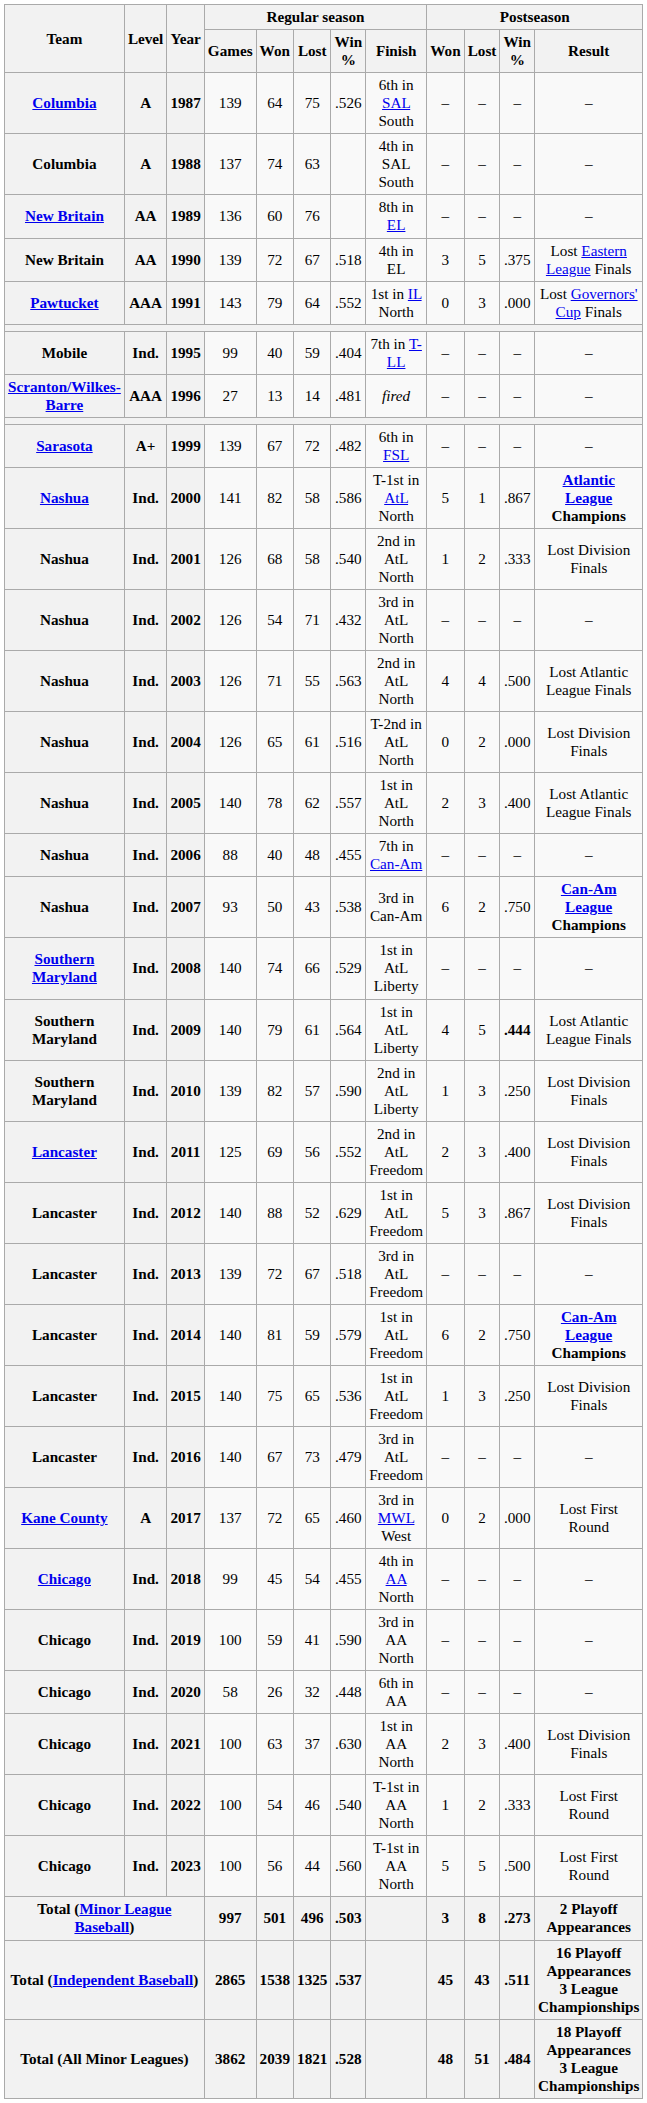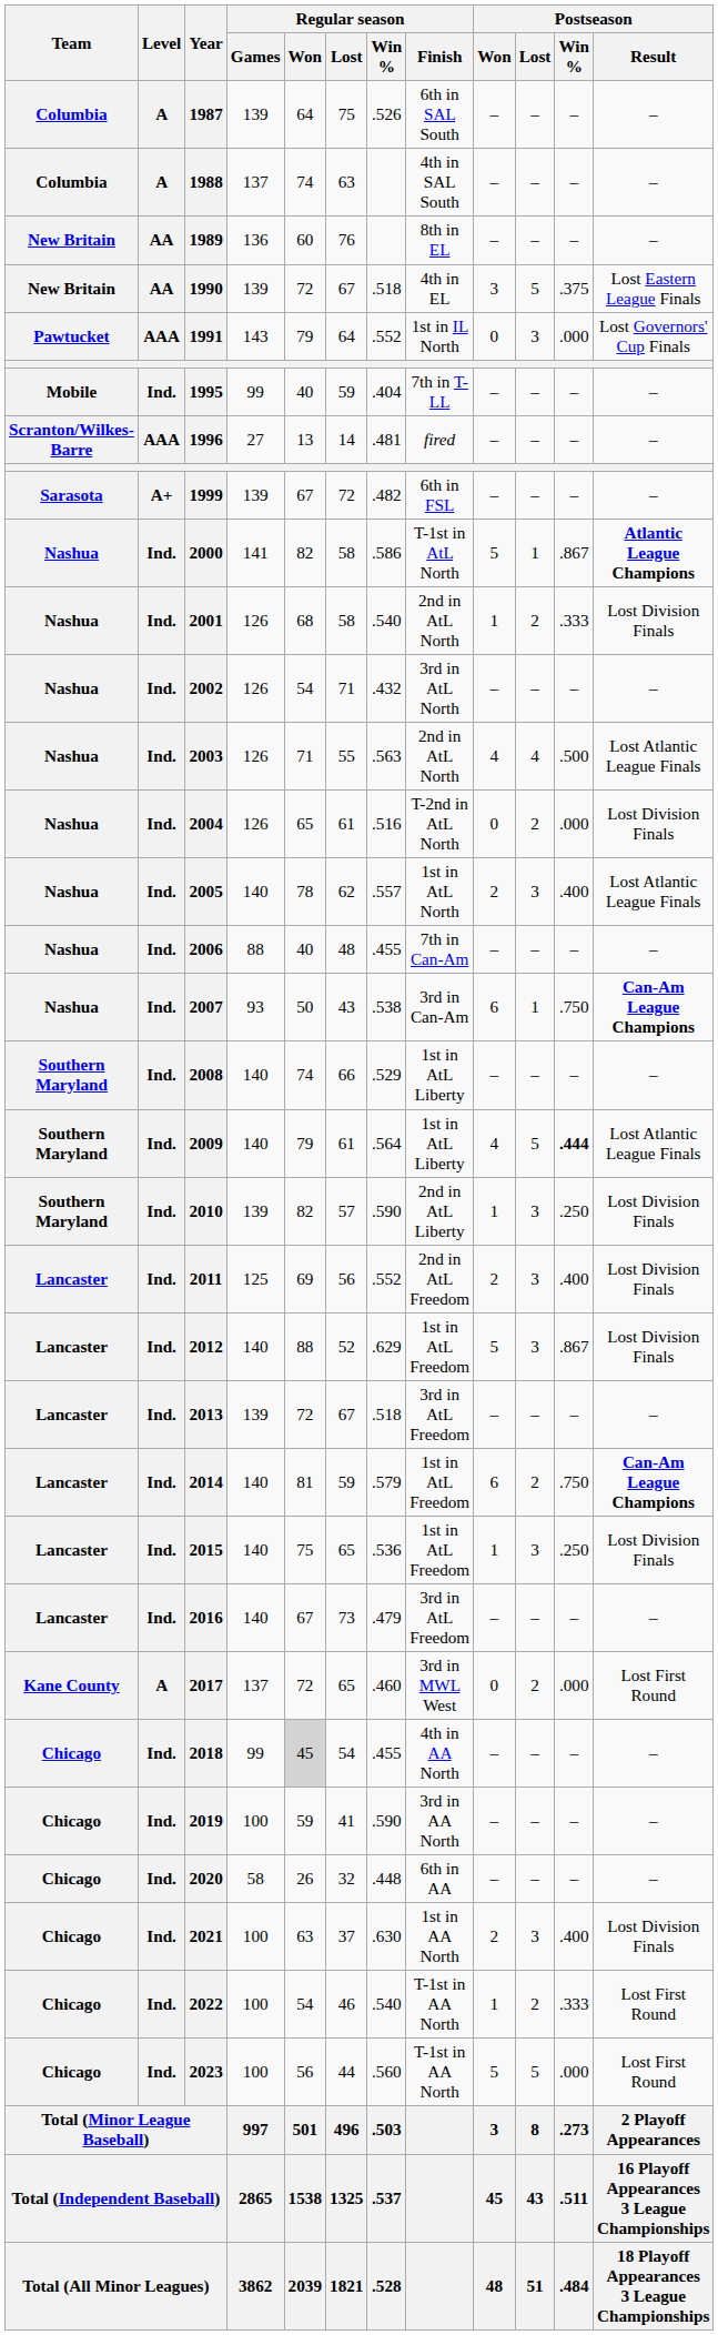2007 | Postseason / Lost: 2 -> 1
2018 | Regular season / Won: no background -> lightgrey background
2023 | Postseason / Win %: .500 -> .000
